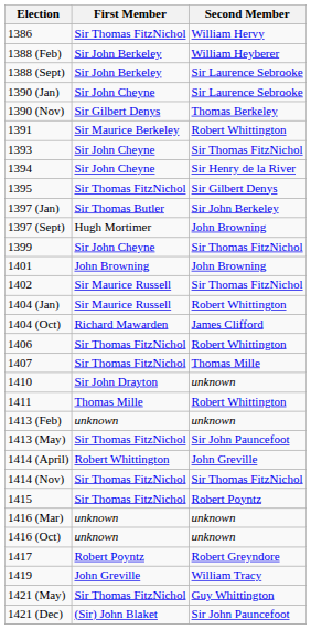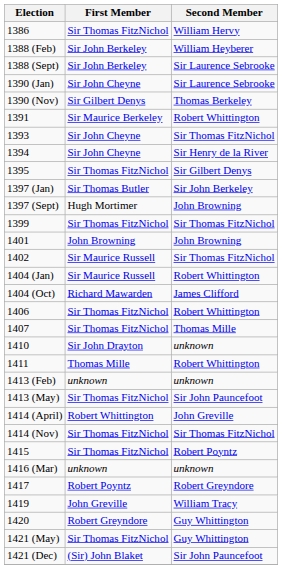1399 | First Member: Sir John Cheyne -> Sir Thomas FitzNichol
- row: 1416 (Oct) | unknown | unknown
+ row: 1420 | Robert Greyndore | Guy Whittington
